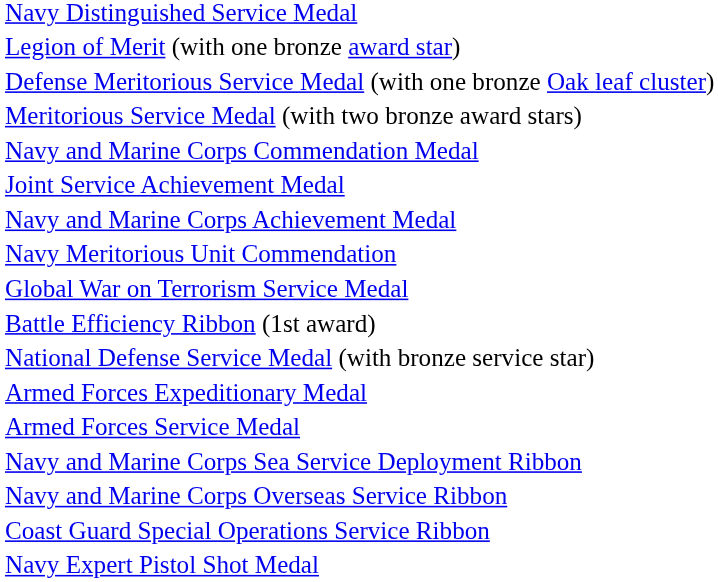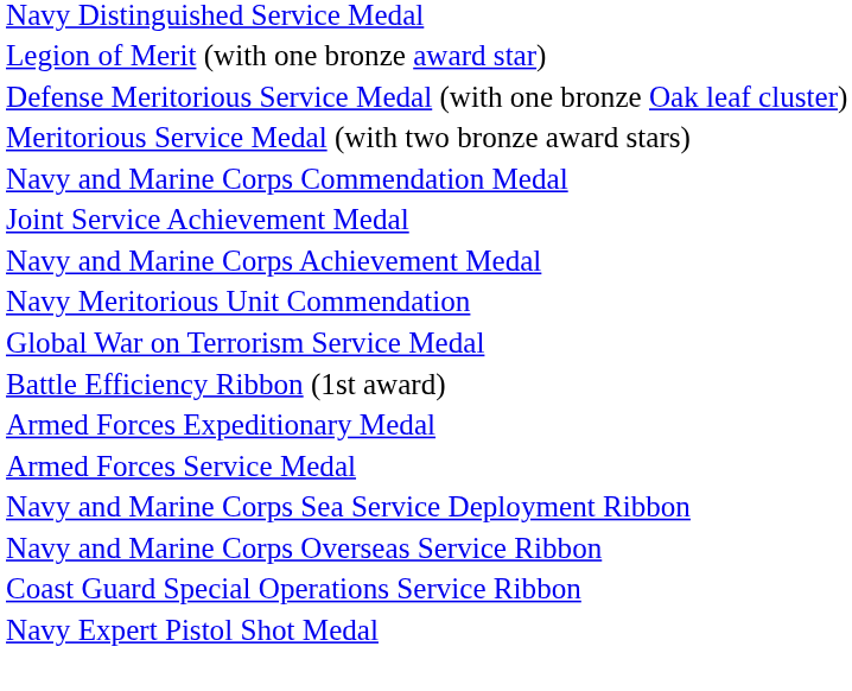- row: National Defense Service Medal (with bronze service star)
